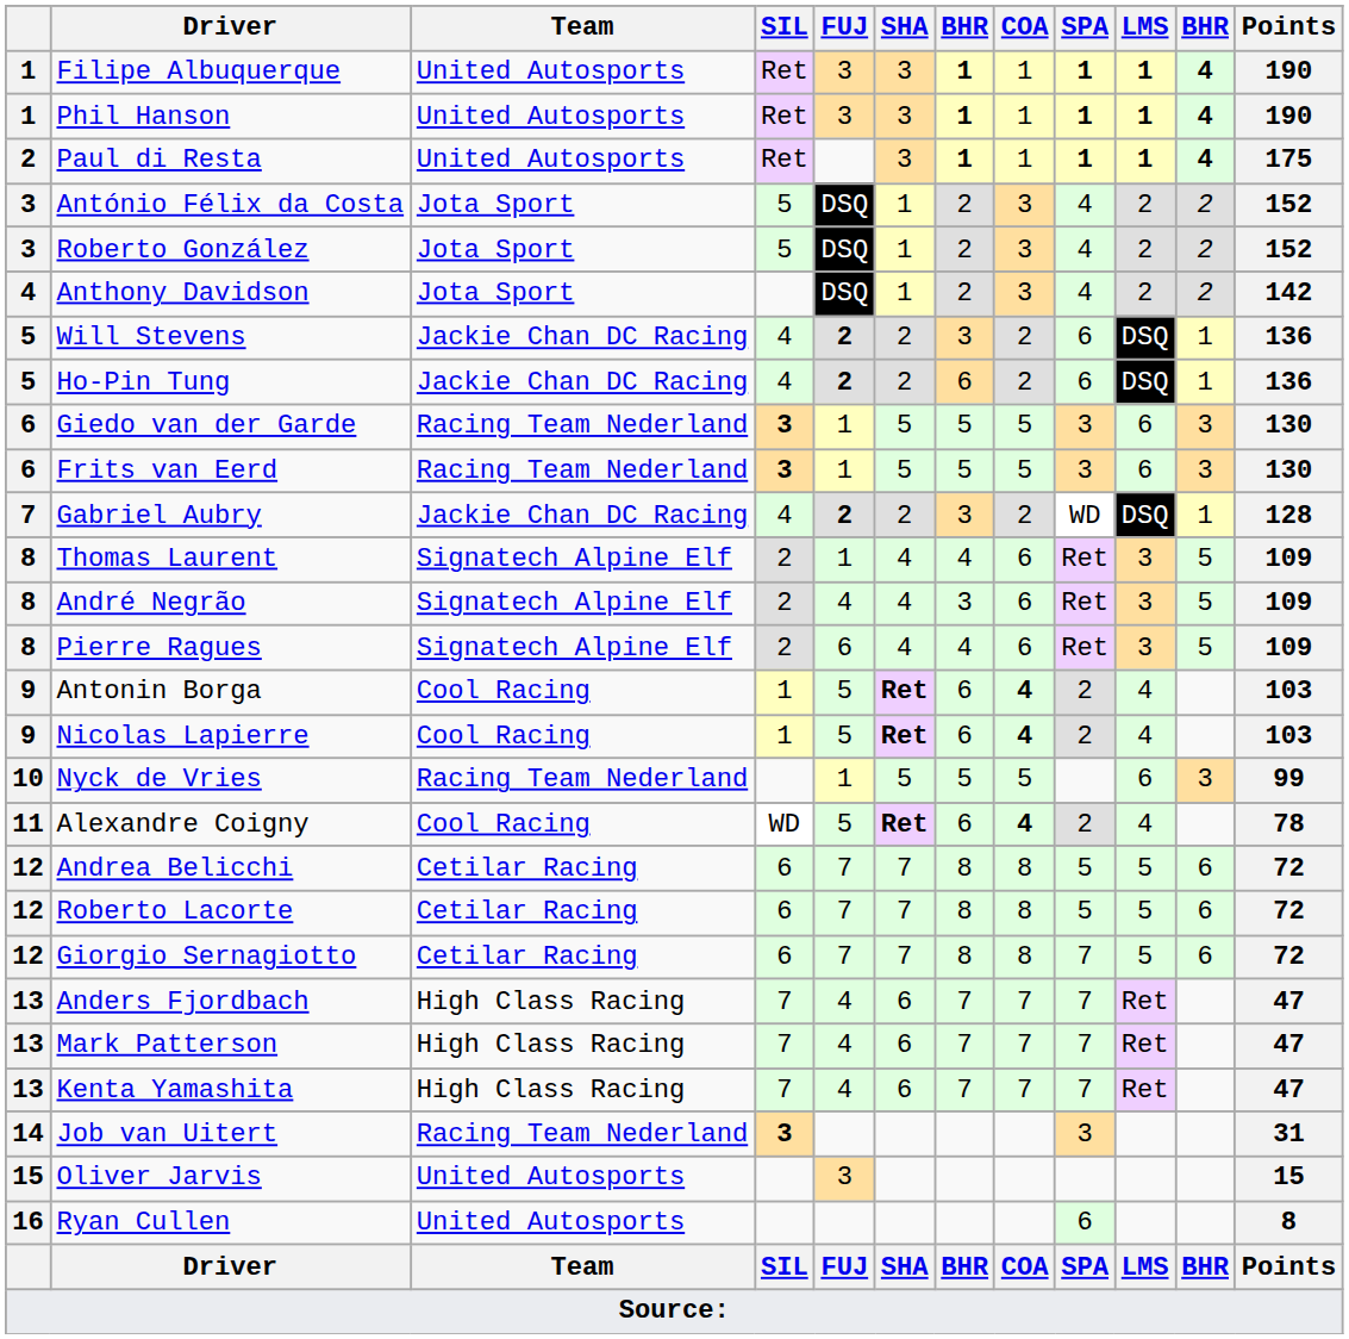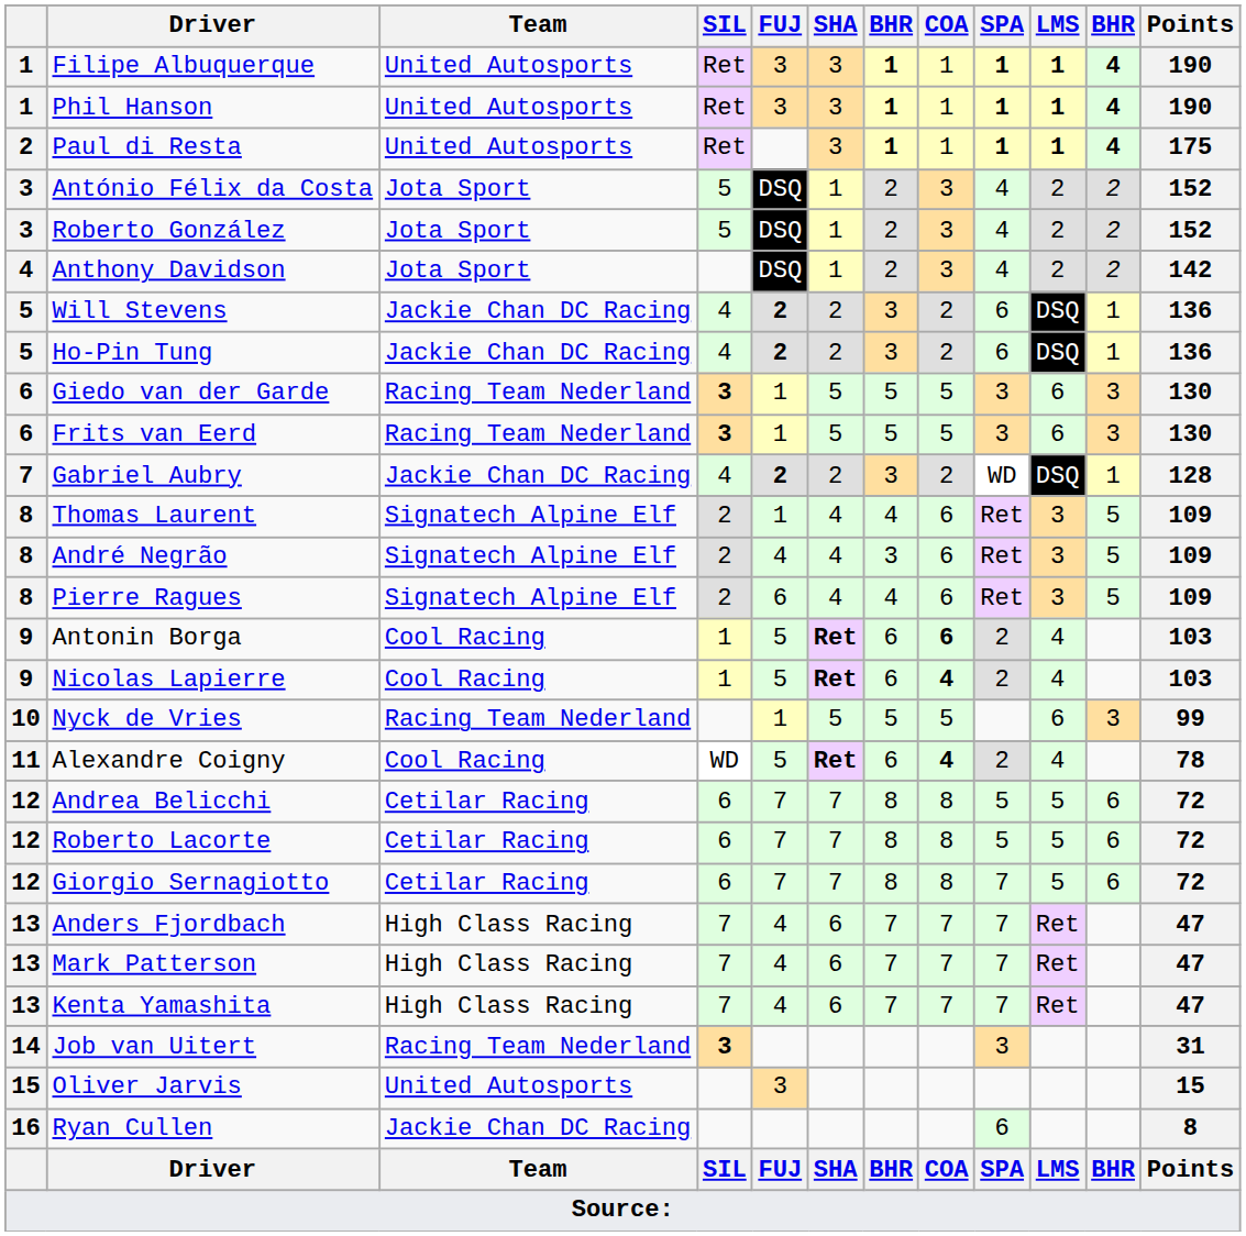Ho-Pin Tung | column 7: 6 -> 3
Antonin Borga | COA: 4 -> 6
Ryan Cullen | Team: United Autosports -> Jackie Chan DC Racing
